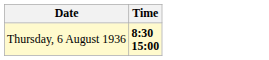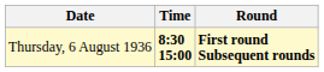+ column: Round | First round Subsequent rounds
